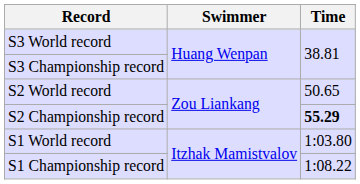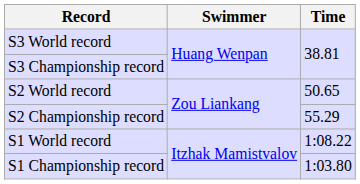S2 Championship record | Time: bold -> normal
S1 World record | Time: 1:03.80 -> 1:08.22
S1 Championship record | Time: 1:08.22 -> 1:03.80
